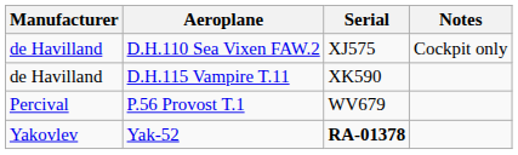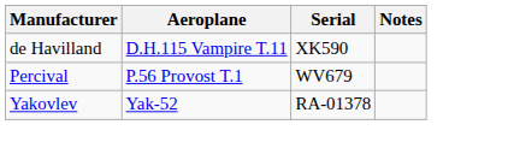- row: de Havilland | D.H.110 Sea Vixen FAW.2 | XJ575 | Cockpit only
Yak-52 | Serial: bold -> normal
